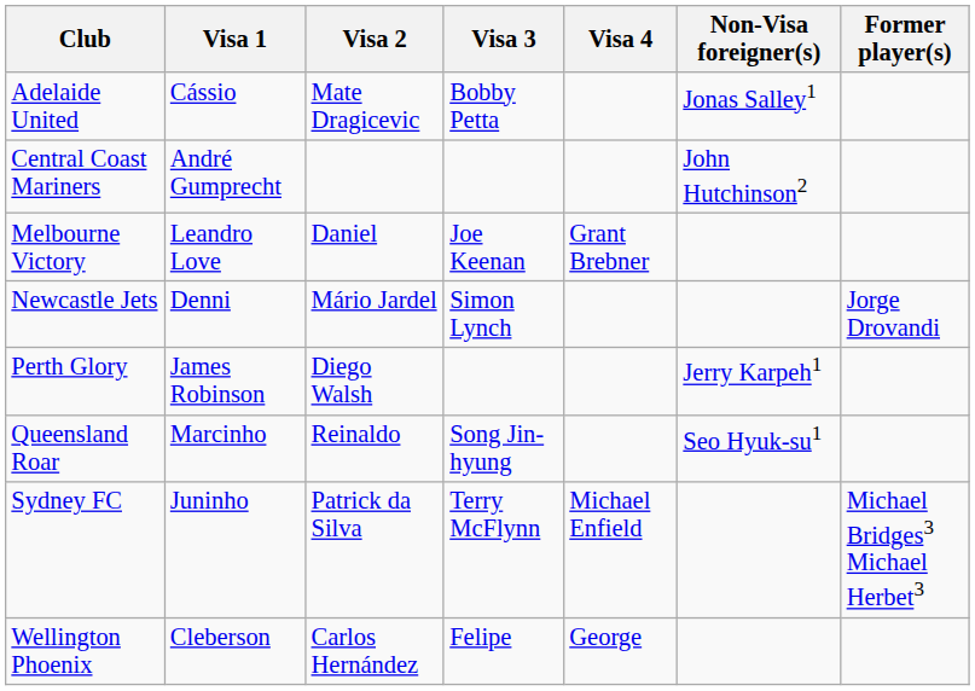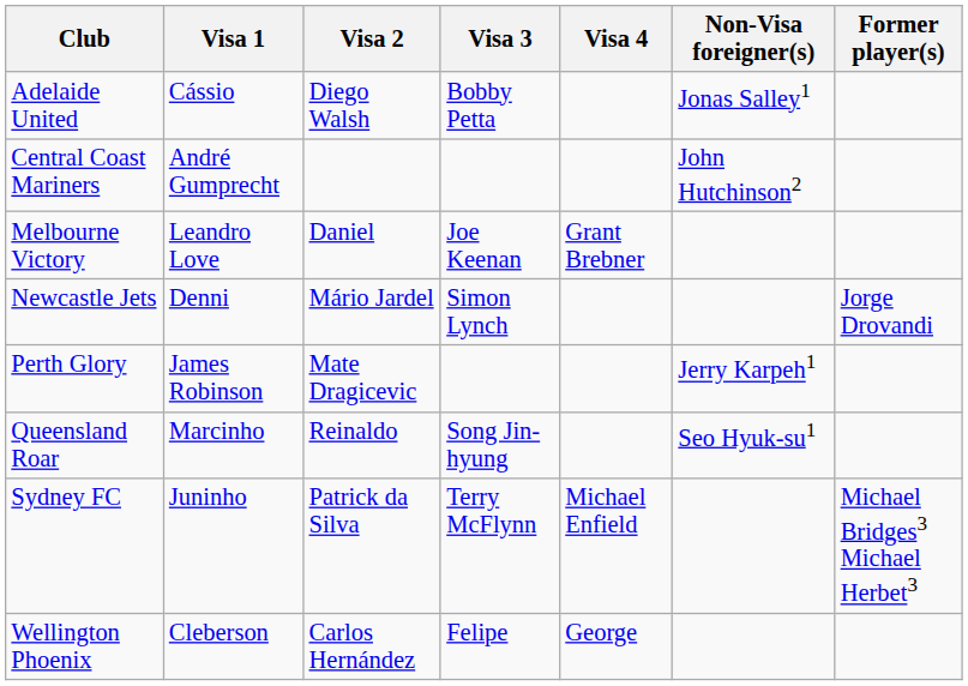Adelaide United | Visa 2: Mate Dragicevic -> Diego Walsh
Perth Glory | Visa 2: Diego Walsh -> Mate Dragicevic
